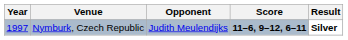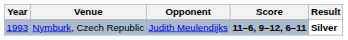Nymburk, Czech Republic | Year: 1997 -> 1993
